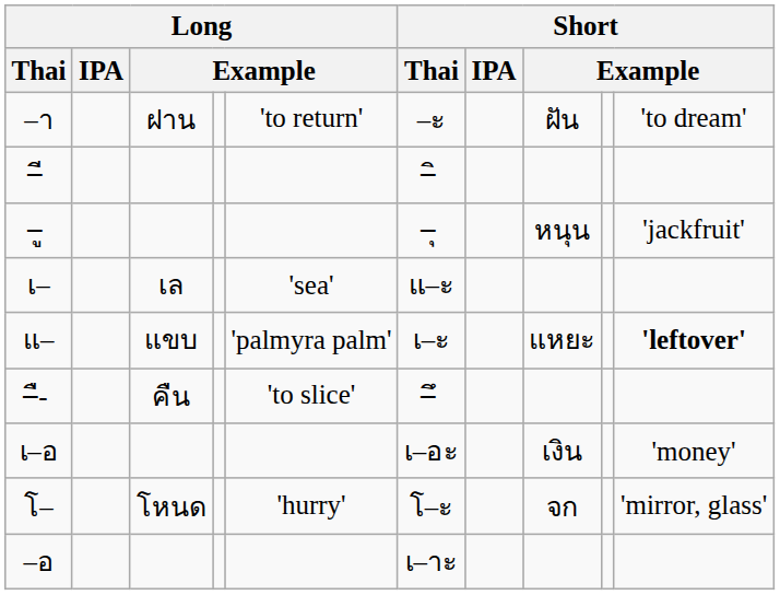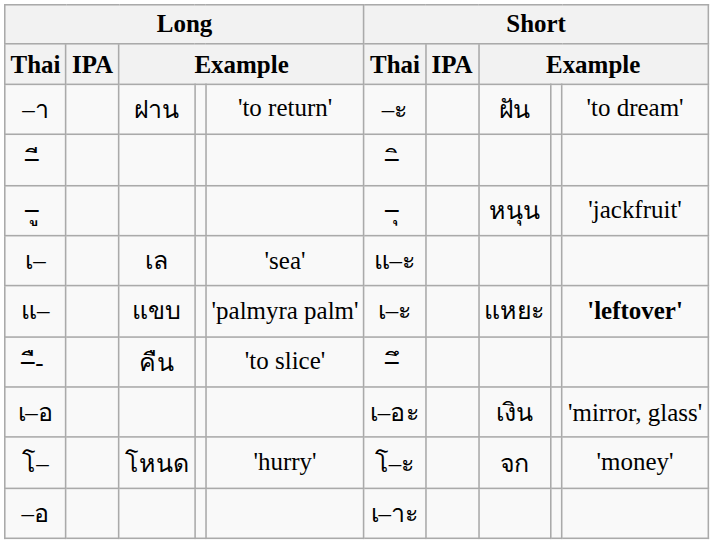เ–อ | column 10: 'money' -> 'mirror, glass'
โ– | column 10: 'mirror, glass' -> 'money'
